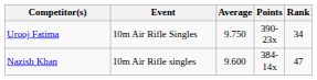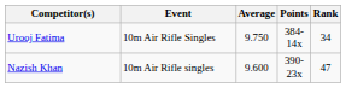Urooj Fatima | Points: 390-23x -> 384-14x
Nazish Khan | Points: 384-14x -> 390-23x
